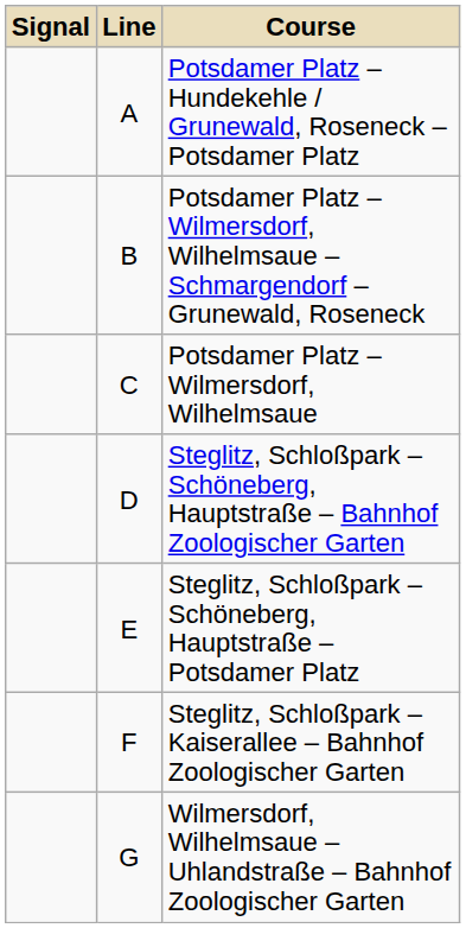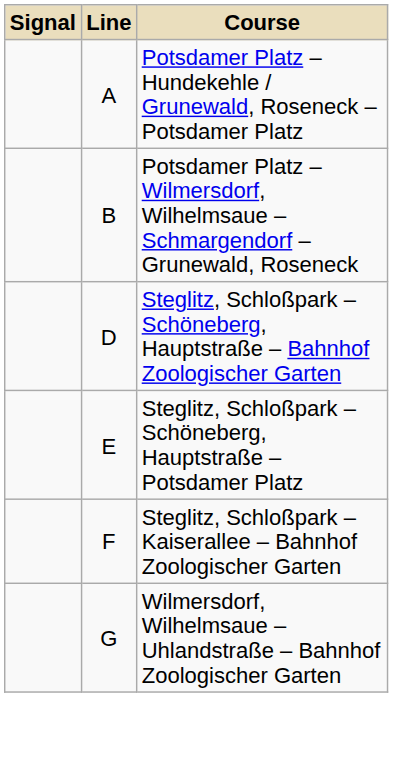- row: C | Potsdamer Platz – Wilmersdorf, Wilhelmsaue
